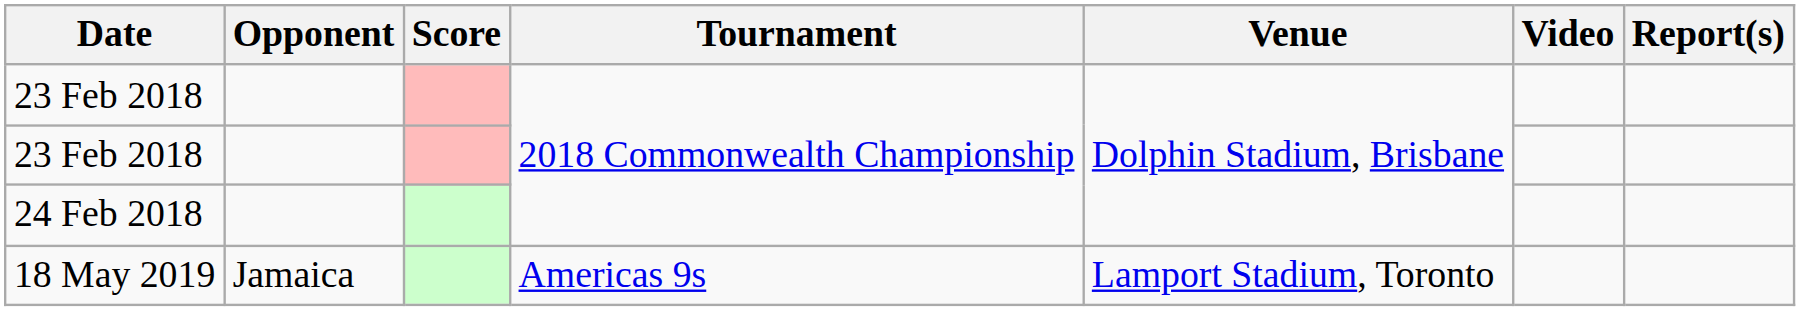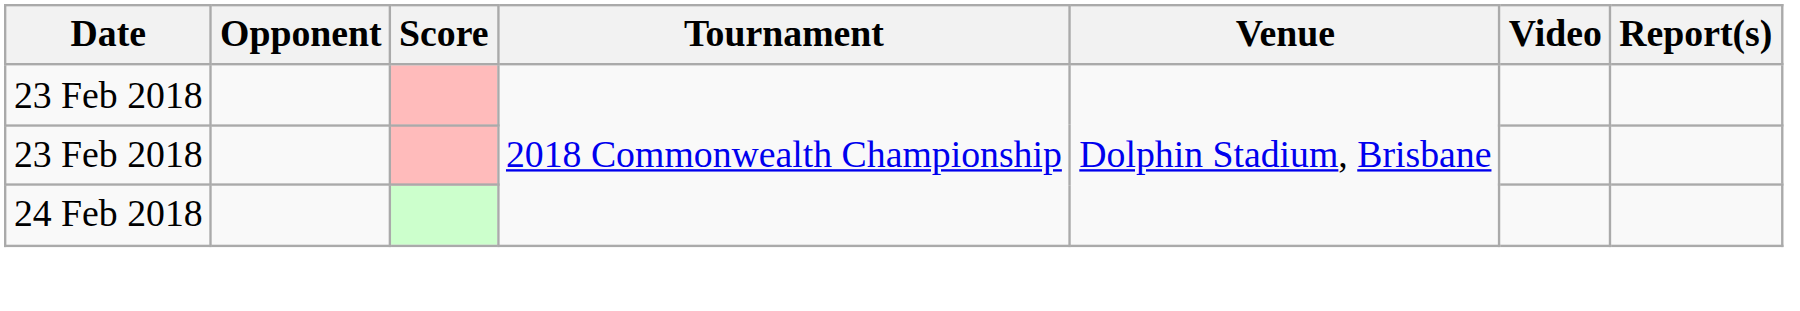- row: 18 May 2019 | Jamaica | Americas 9s | Lamport Stadium, Toronto
